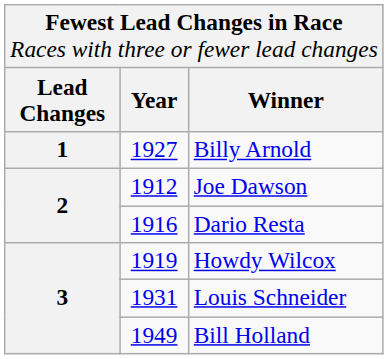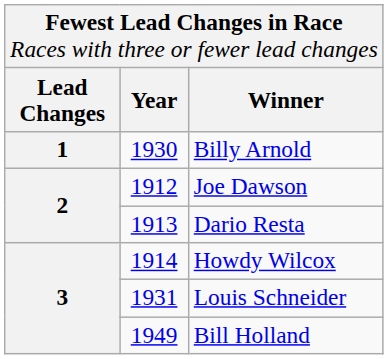Billy Arnold | column 2: 1927 -> 1930
Dario Resta | column 2: 1916 -> 1913
Howdy Wilcox | column 2: 1919 -> 1914
